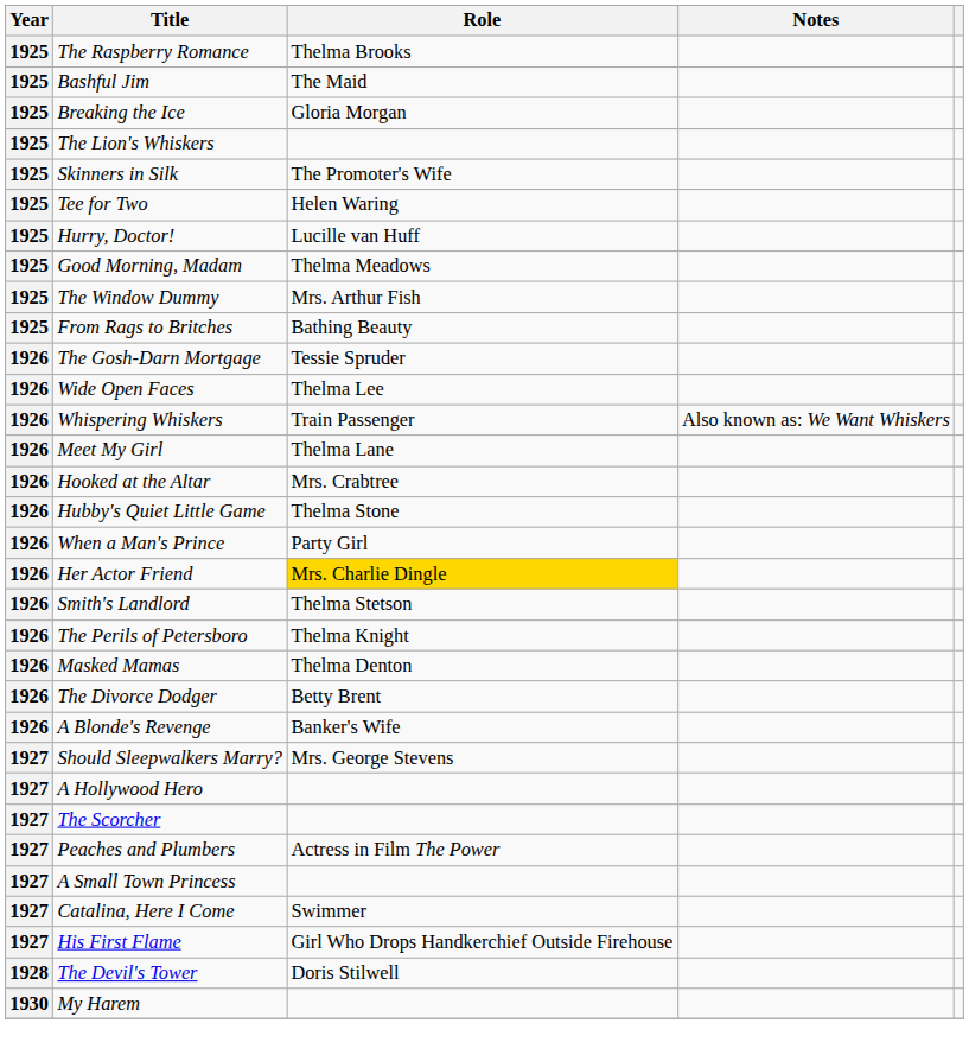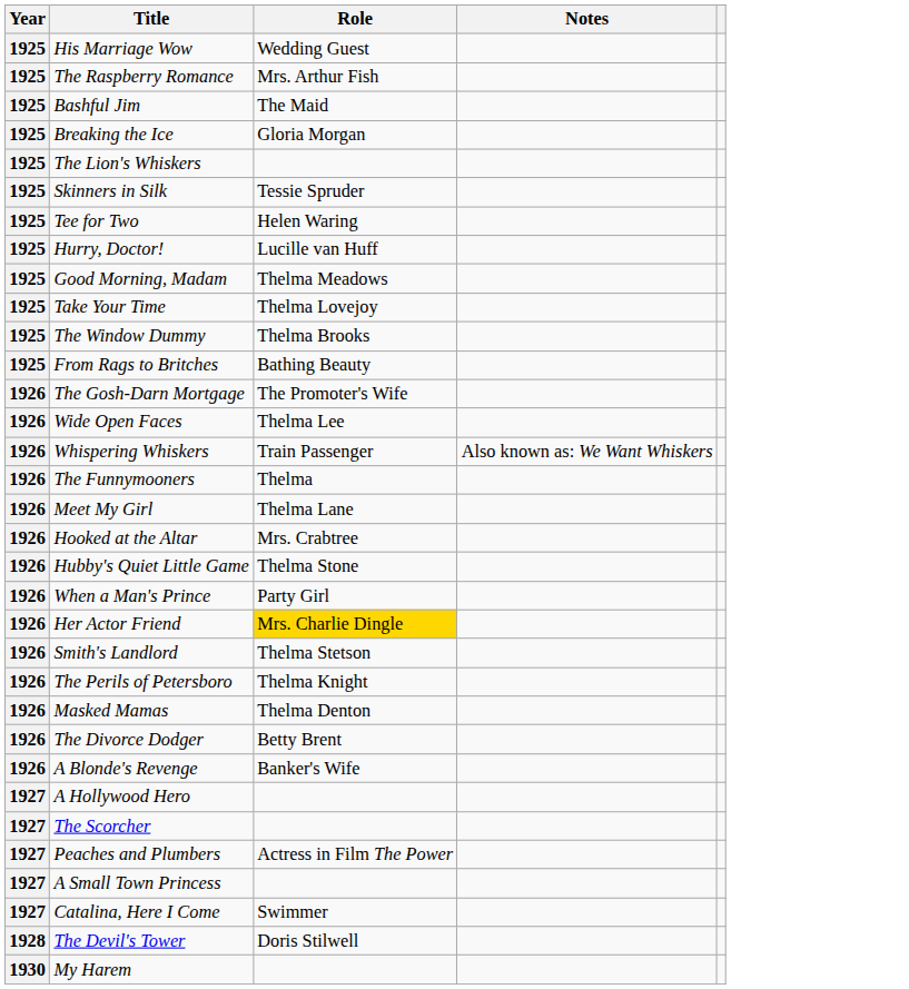+ row: 1925 | His Marriage Wow | Wedding Guest
The Raspberry Romance | Role: Thelma Brooks -> Mrs. Arthur Fish
Skinners in Silk | Role: The Promoter's Wife -> Tessie Spruder
+ row: 1925 | Take Your Time | Thelma Lovejoy
The Window Dummy | Role: Mrs. Arthur Fish -> Thelma Brooks
The Gosh-Darn Mortgage | Role: Tessie Spruder -> The Promoter's Wife
+ row: 1926 | The Funnymooners | Thelma
- row: 1927 | Should Sleepwalkers Marry? | Mrs. George Stevens
- row: 1927 | His First Flame | Girl Who Drops Handkerchief Outside Firehouse
